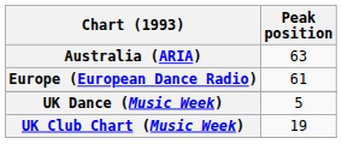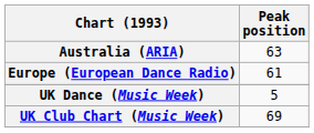UK Club Chart (Music Week) | Peak position: 19 -> 69
